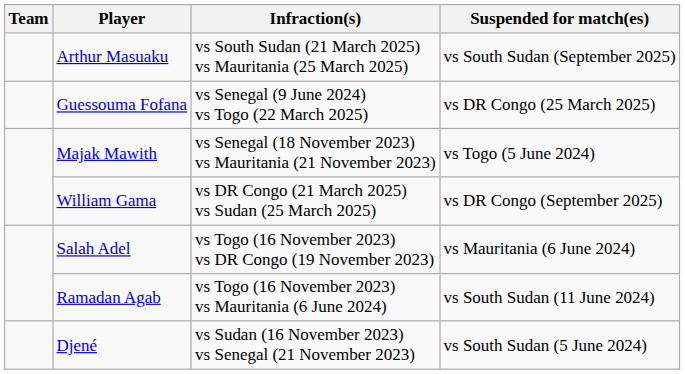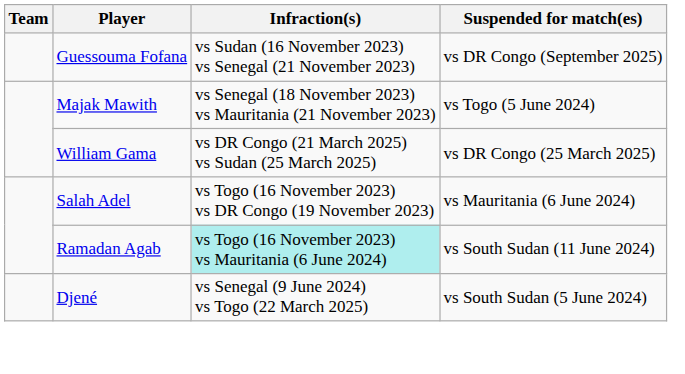- row: Arthur Masuaku | vs South Sudan (21 March 2025) vs Mauritania (25 March 2025) | vs South Sudan (September 2025)
Guessouma Fofana | Infraction(s): vs Senegal (9 June 2024) vs Togo (22 March 2025) -> vs Sudan (16 November 2023) vs Senegal (21 November 2023)
Guessouma Fofana | Suspended for match(es): vs DR Congo (25 March 2025) -> vs DR Congo (September 2025)
William Gama | Suspended for match(es): vs DR Congo (September 2025) -> vs DR Congo (25 March 2025)
Ramadan Agab | Infraction(s): no background -> paleturquoise background
Djené | Infraction(s): vs Sudan (16 November 2023) vs Senegal (21 November 2023) -> vs Senegal (9 June 2024) vs Togo (22 March 2025)
